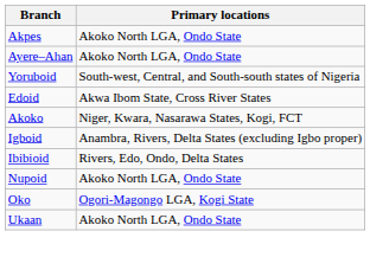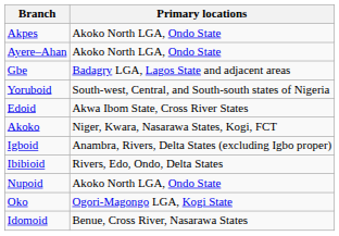+ row: Gbe | Badagry LGA, Lagos State and adjacent areas
+ row: Idomoid | Benue, Cross River, Nasarawa States
- row: Ukaan | Akoko North LGA, Ondo State
